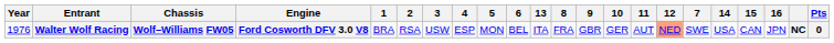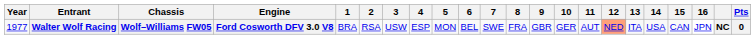columns swapped: 7 <-> 13
Walter Wolf Racing | Year: 1976 -> 1977
